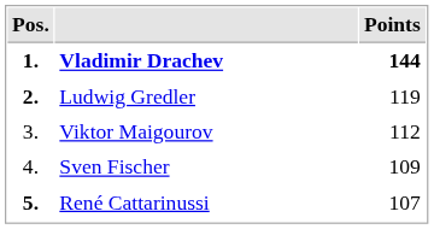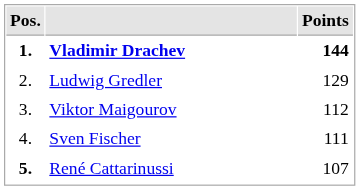Ludwig Gredler | Pos.: bold -> normal
Ludwig Gredler | Points: 119 -> 129
Sven Fischer | Points: 109 -> 111
